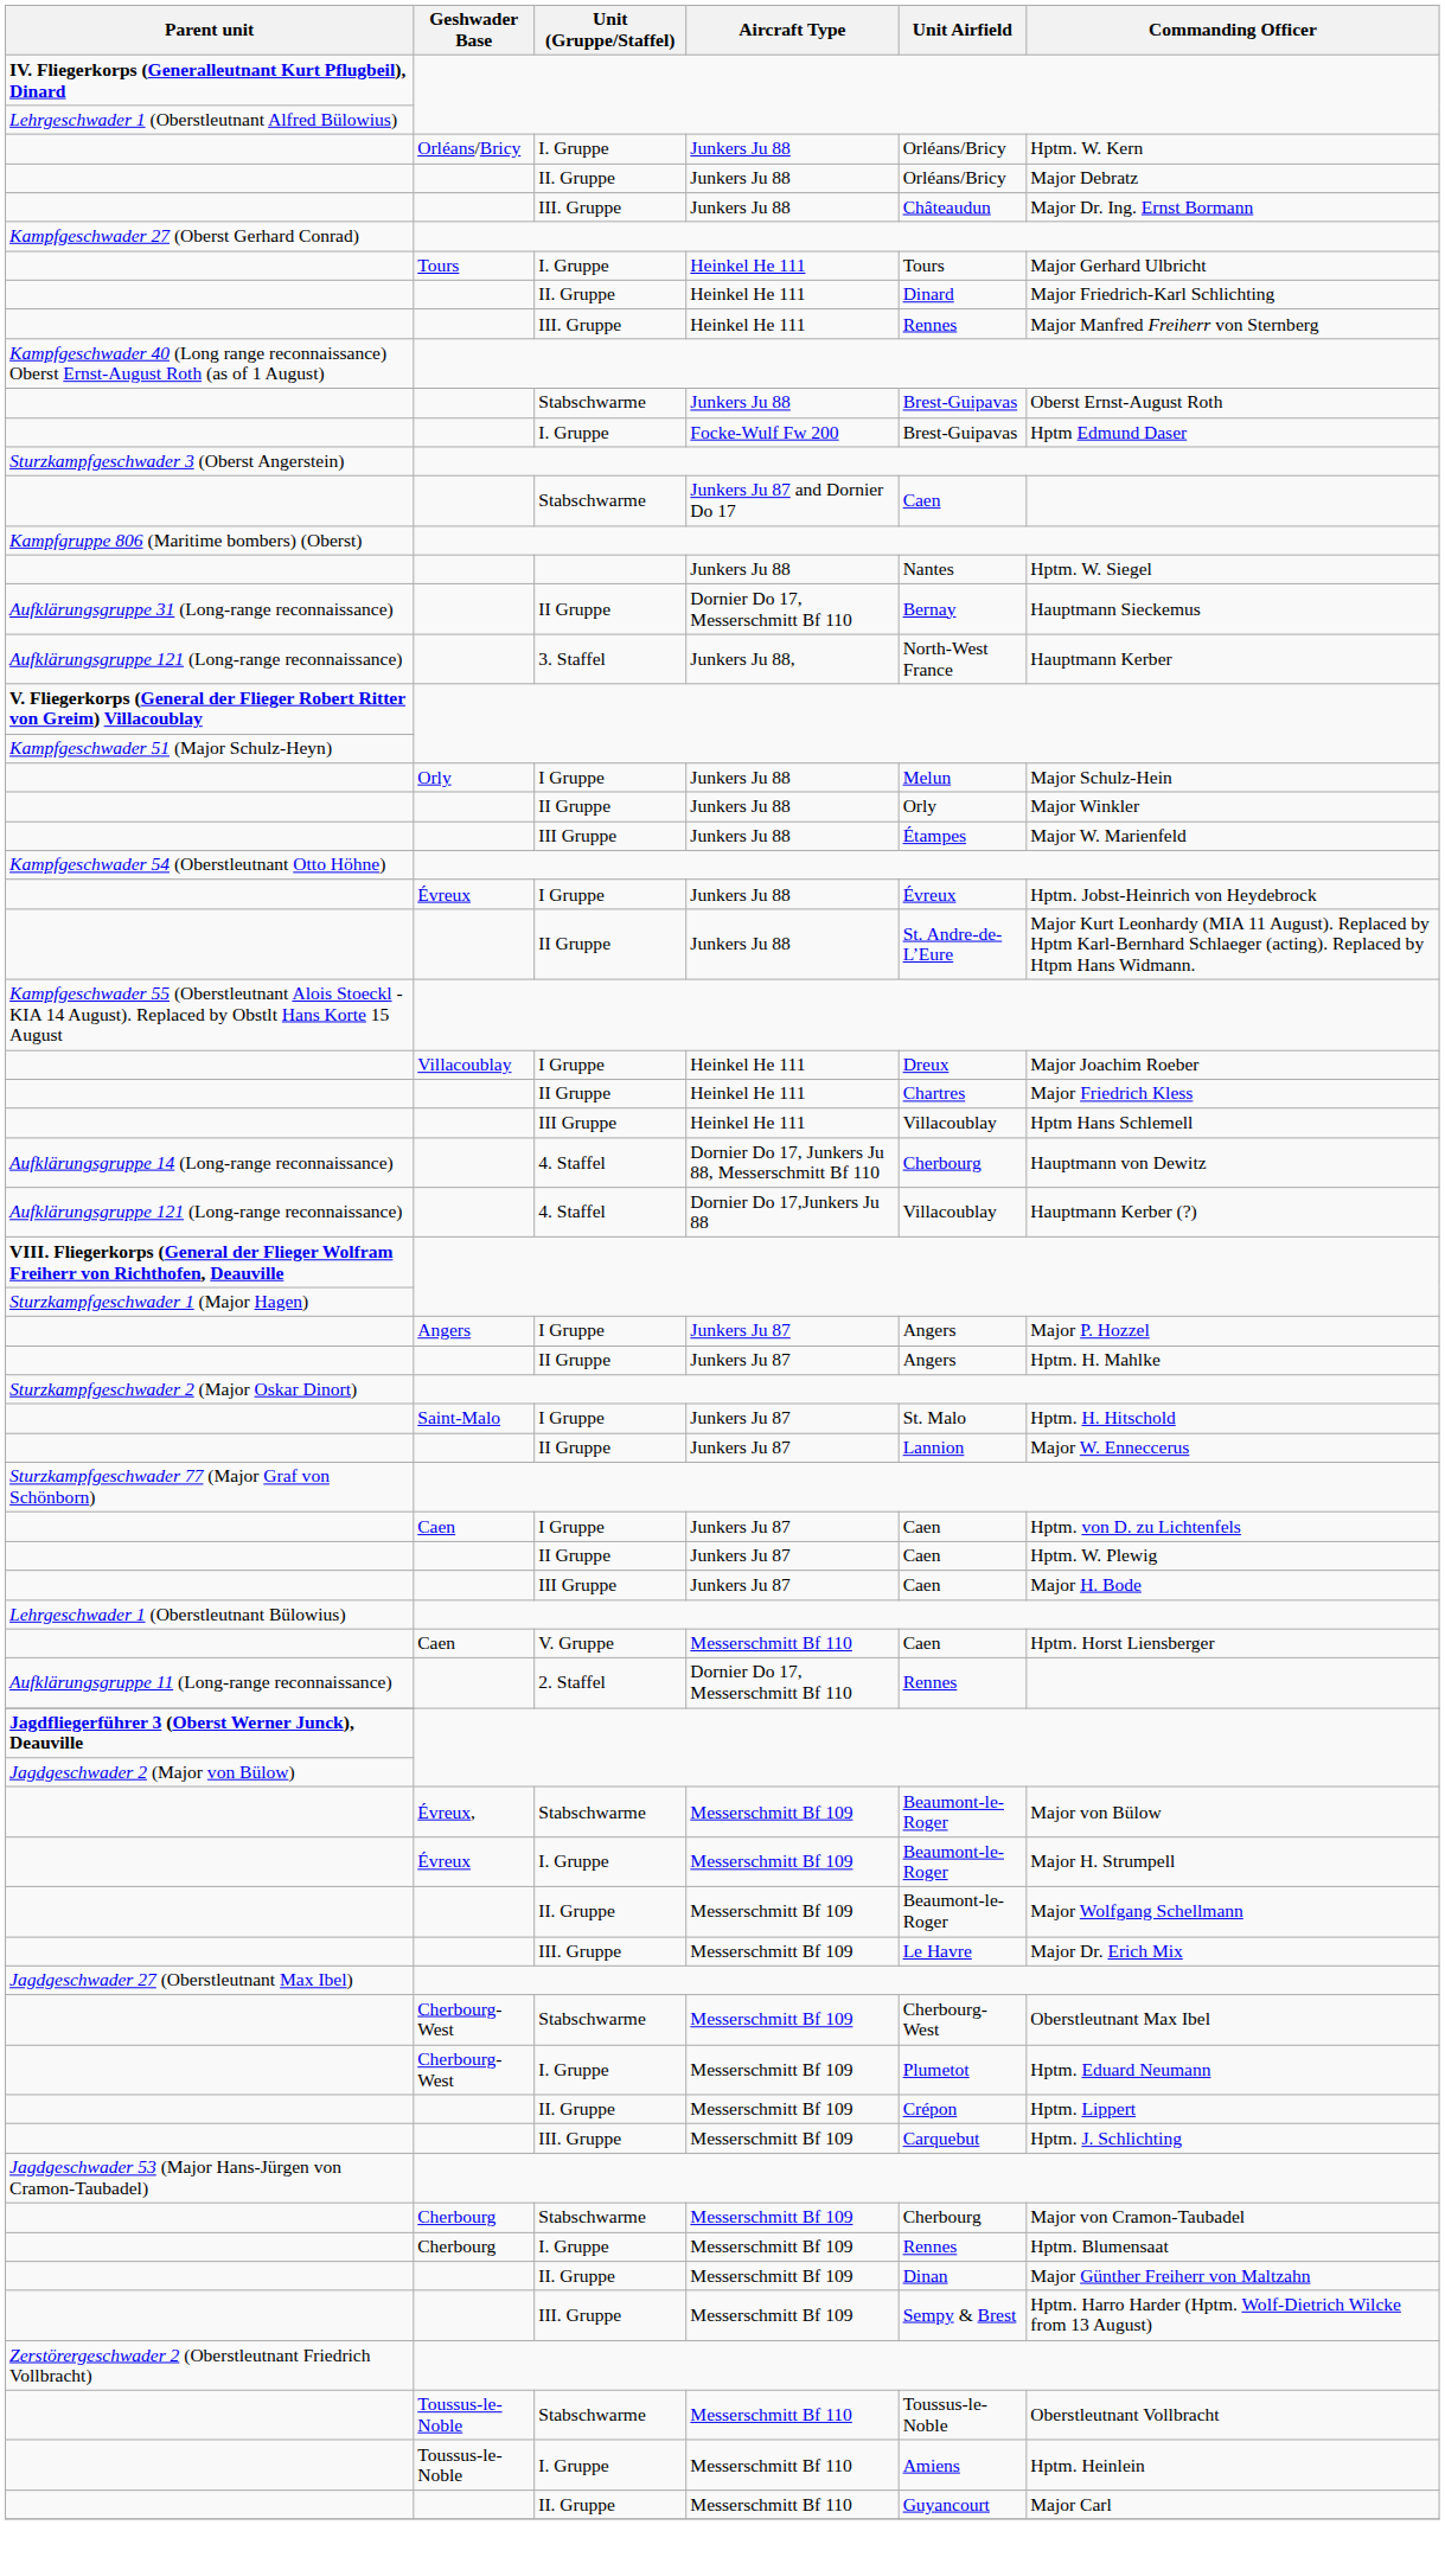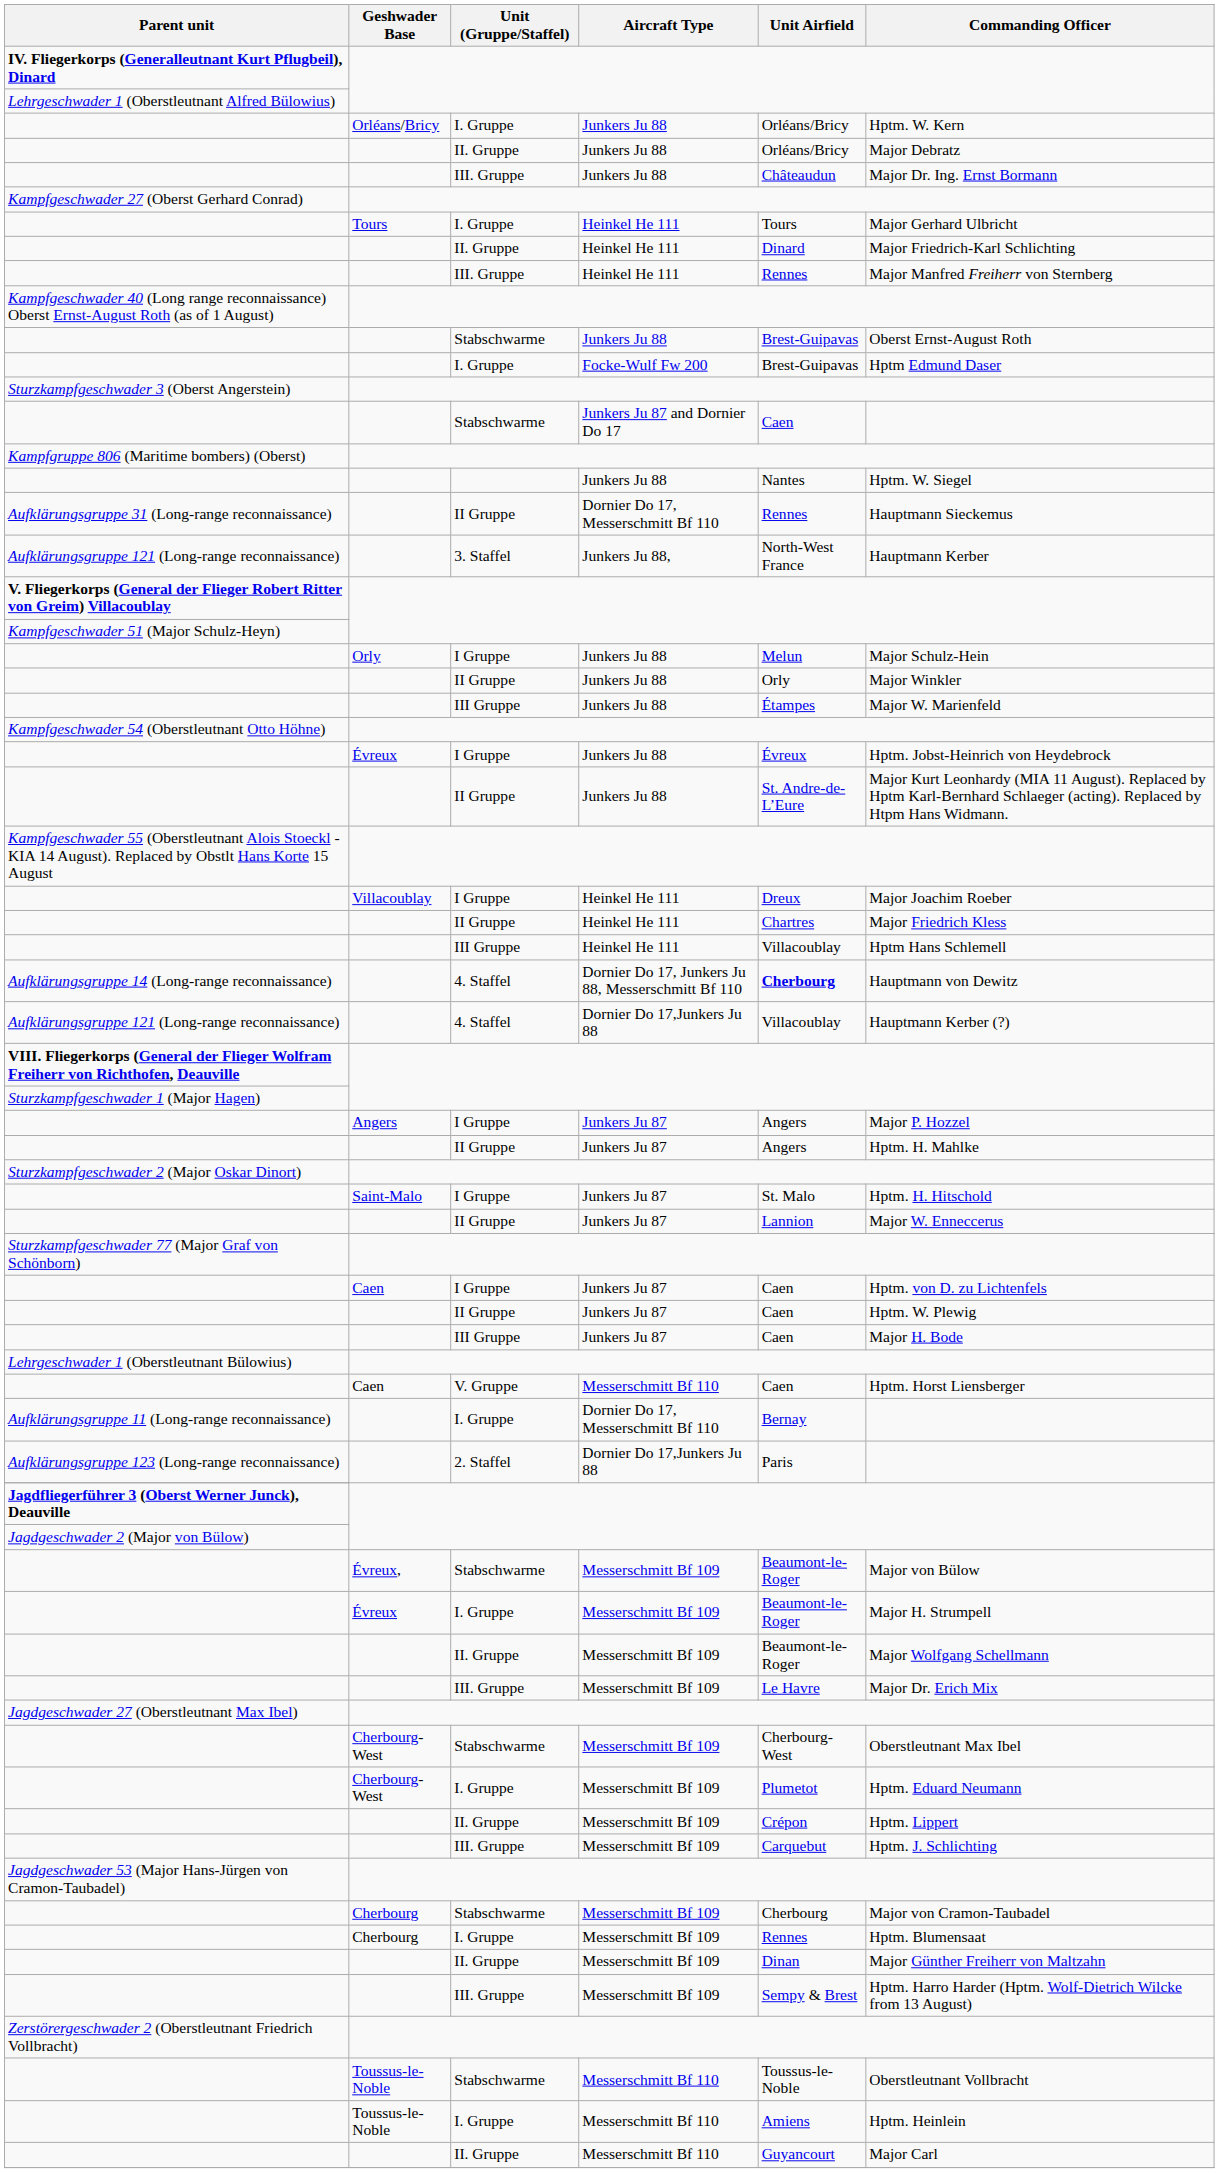Aufklärungsgruppe 31 (Long-range reconnaissance) | Unit Airfield: Bernay -> Rennes
Aufklärungsgruppe 14 (Long-range reconnaissance) | Unit Airfield: normal -> bold
Aufklärungsgruppe 11 (Long-range reconnaissance) | Unit (Gruppe/Staffel): 2. Staffel -> I. Gruppe
Aufklärungsgruppe 11 (Long-range reconnaissance) | Unit Airfield: Rennes -> Bernay
+ row: Aufklärungsgruppe 123 (Long-range reconnaissance) | 2. Staffel | Dornier Do 17,Junkers Ju 88 | Paris
